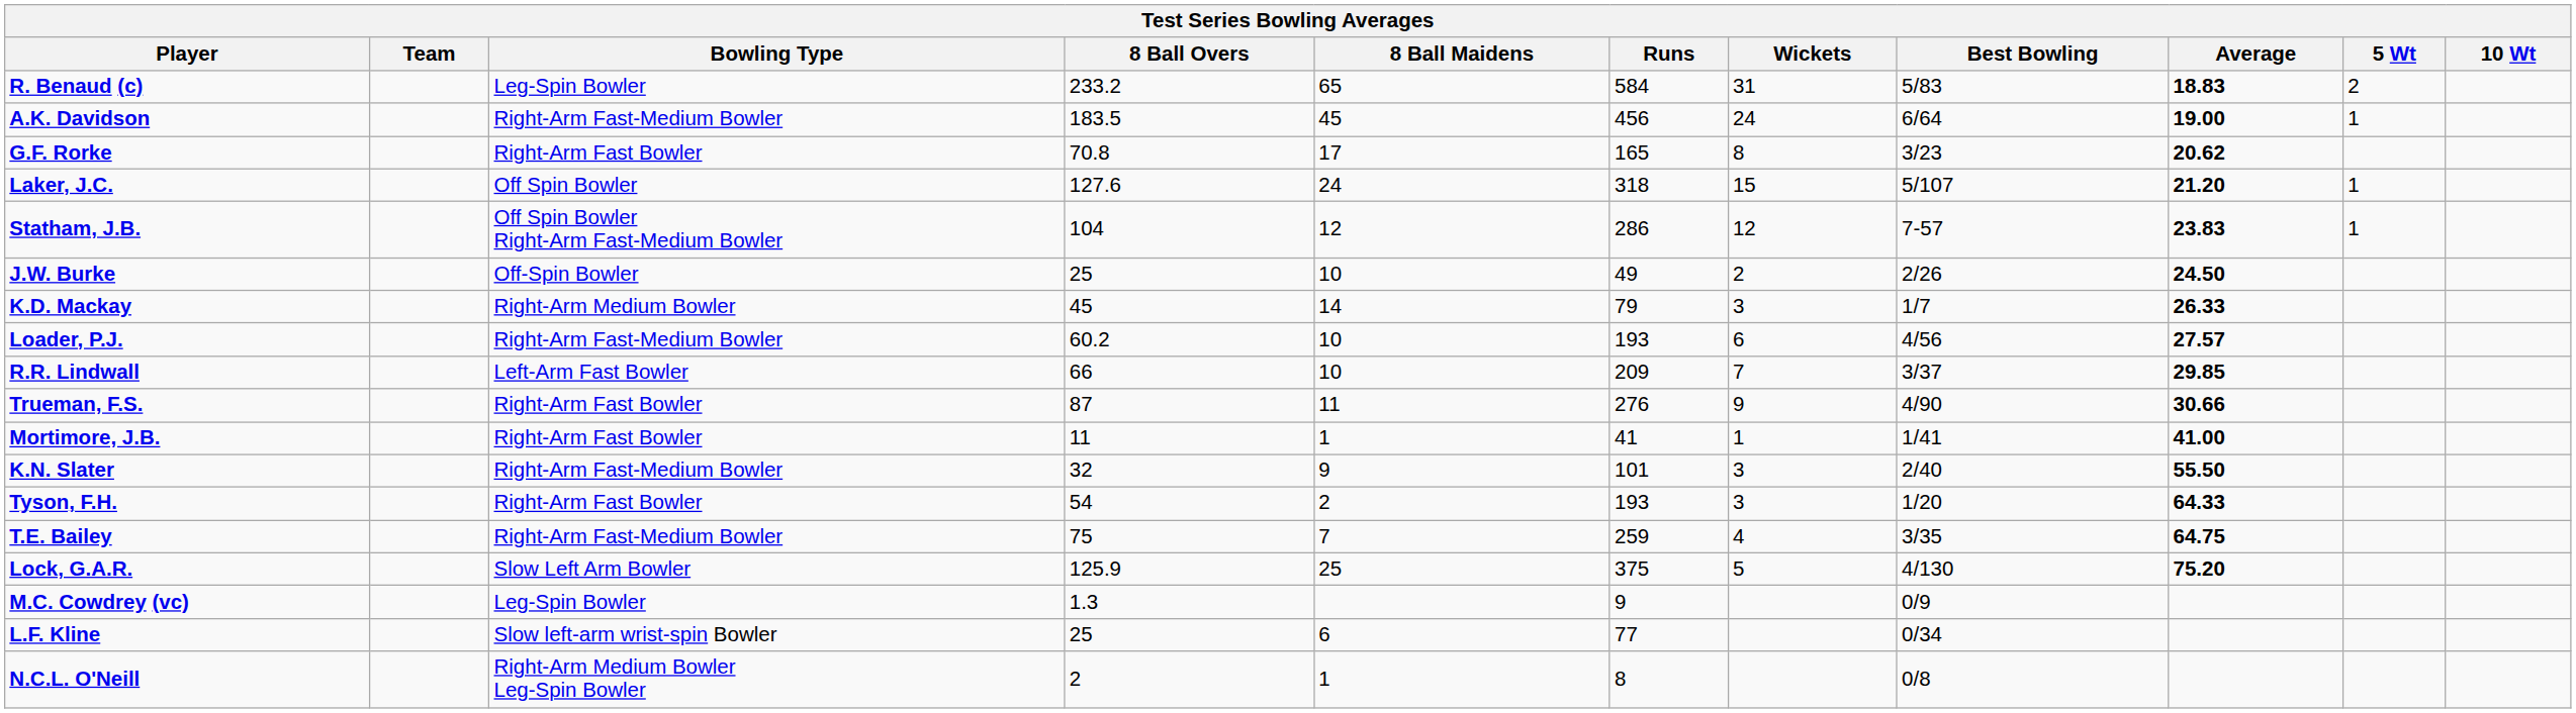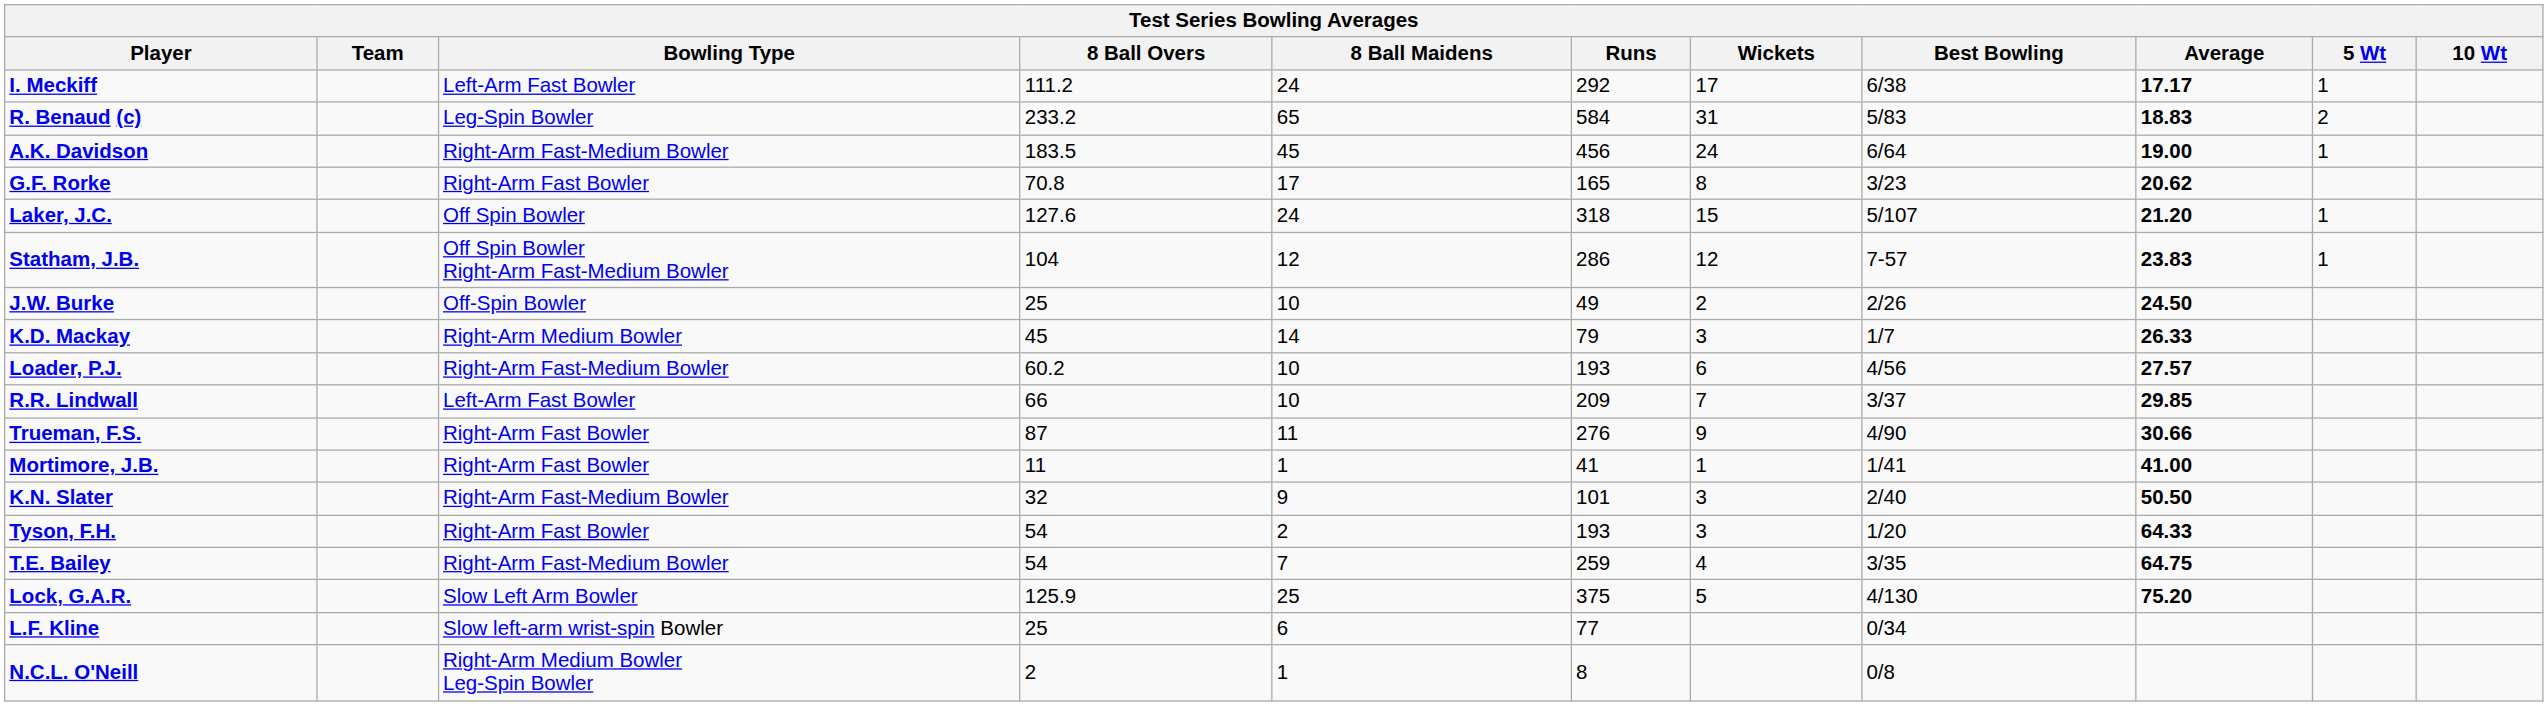+ row: I. Meckiff | Left-Arm Fast Bowler | 111.2 | 24 | 292 | 17 | 6/38 | 17.17 | 1
K.N. Slater | Average: 55.50 -> 50.50
T.E. Bailey | 8 Ball Overs: 75 -> 54
- row: M.C. Cowdrey (vc) | Leg-Spin Bowler | 1.3 | 9 | 0/9
